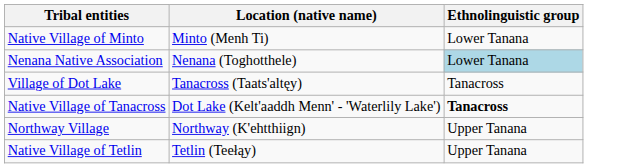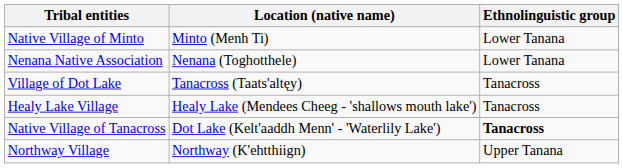Nenana Native Association | Ethnolinguistic group: lightblue background -> no background
+ row: Healy Lake Village | Healy Lake (Mendees Cheeg - 'shallows mouth lake') | Tanacross
- row: Native Village of Tetlin | Tetlin (Teełąy) | Upper Tanana
